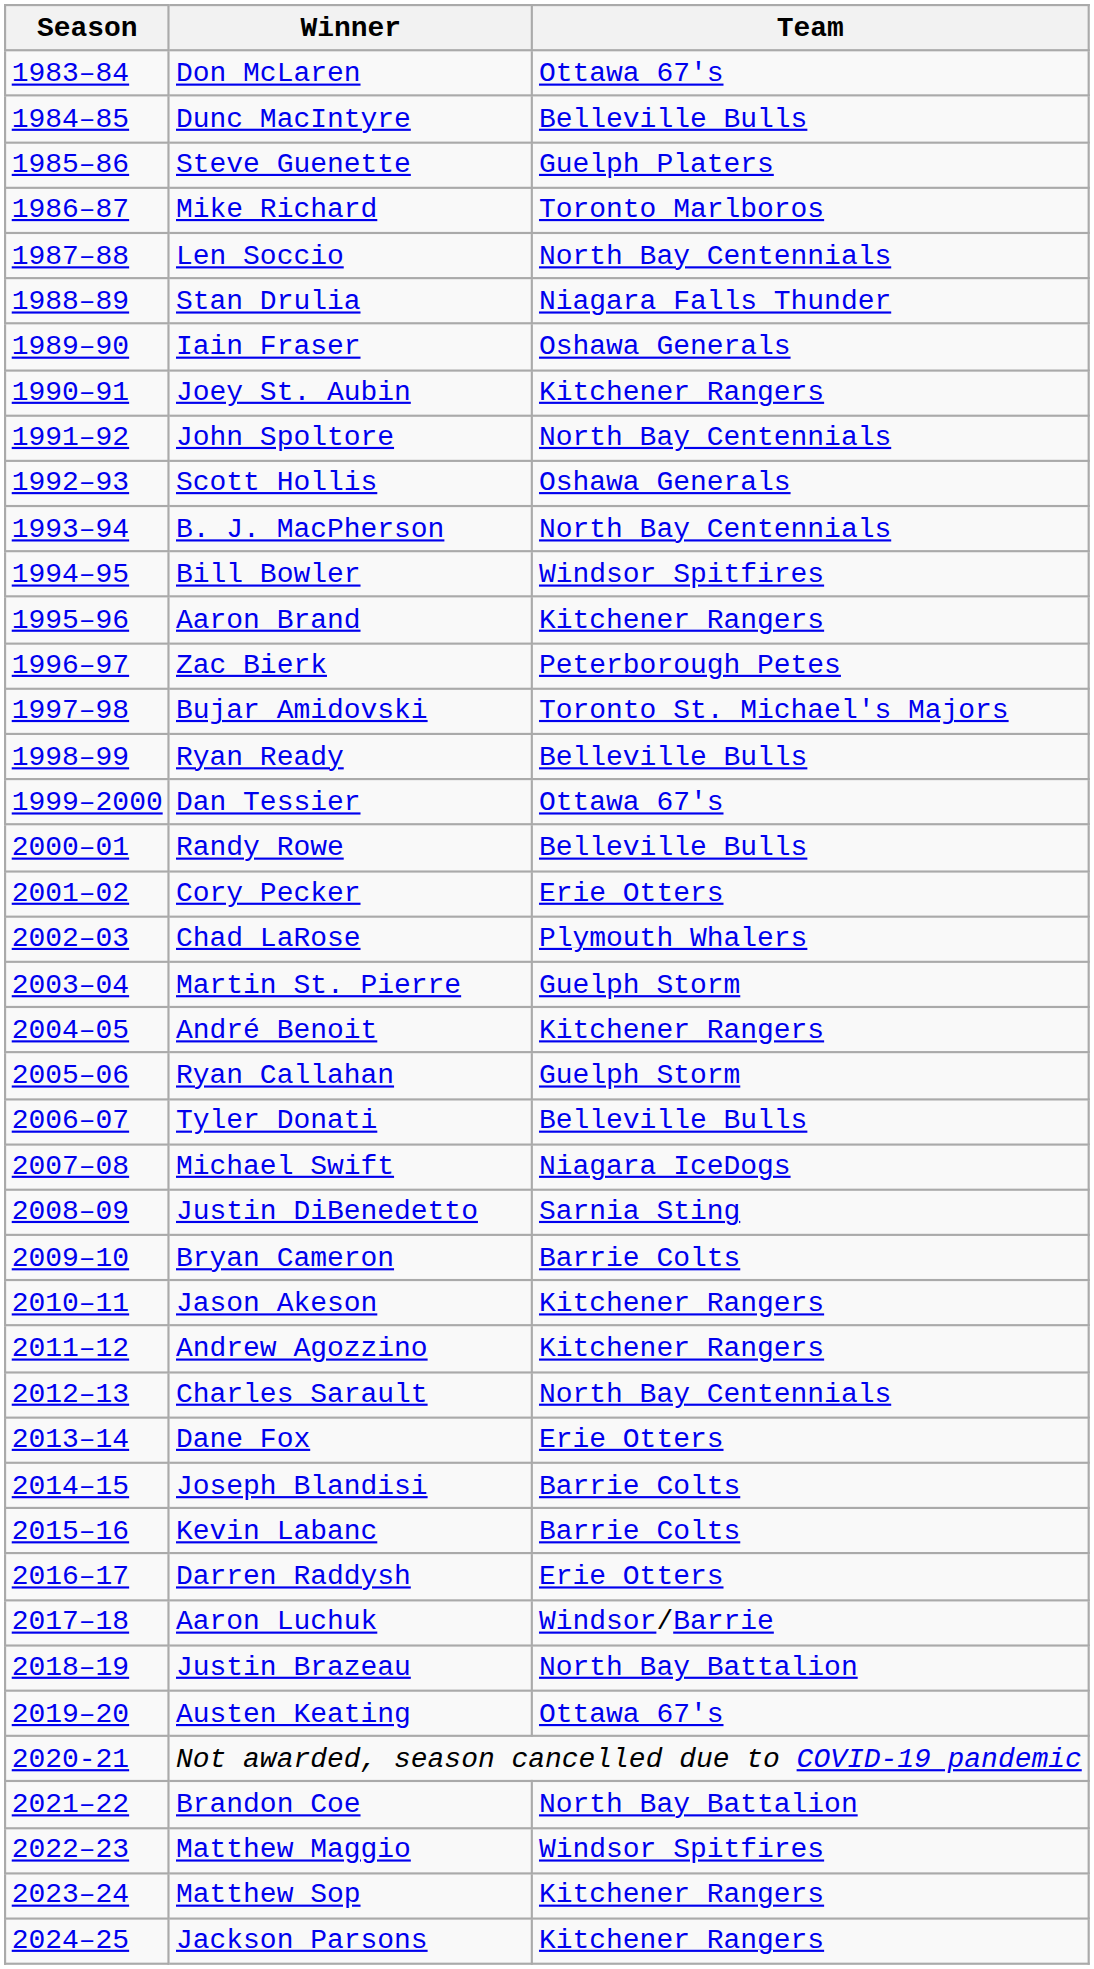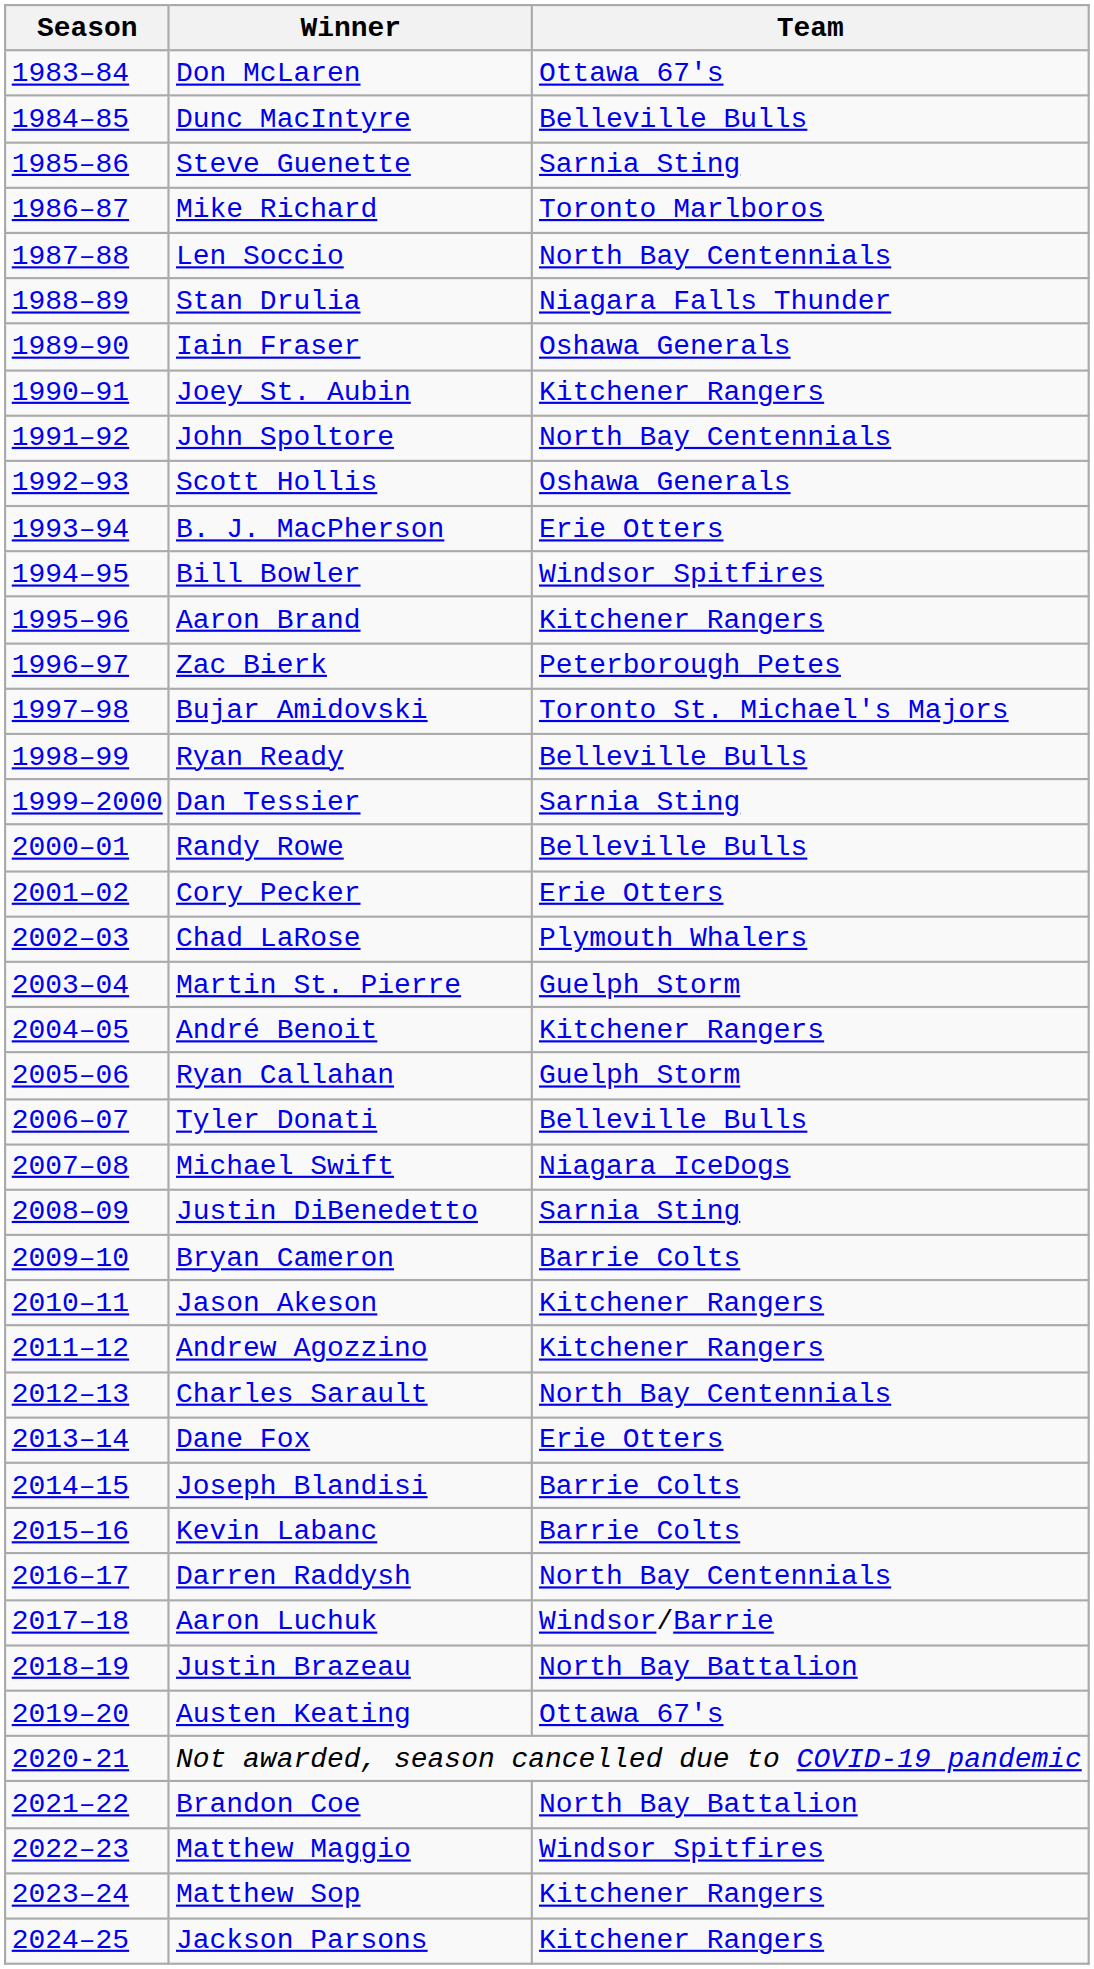Steve Guenette | Team: Guelph Platers -> Sarnia Sting
B. J. MacPherson | Team: North Bay Centennials -> Erie Otters
Dan Tessier | Team: Ottawa 67's -> Sarnia Sting
Darren Raddysh | Team: Erie Otters -> North Bay Centennials
